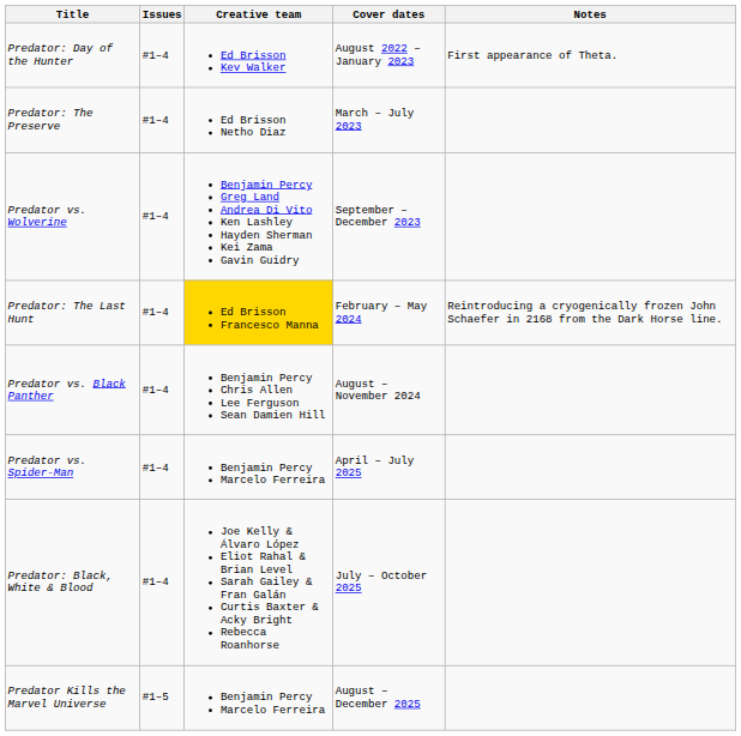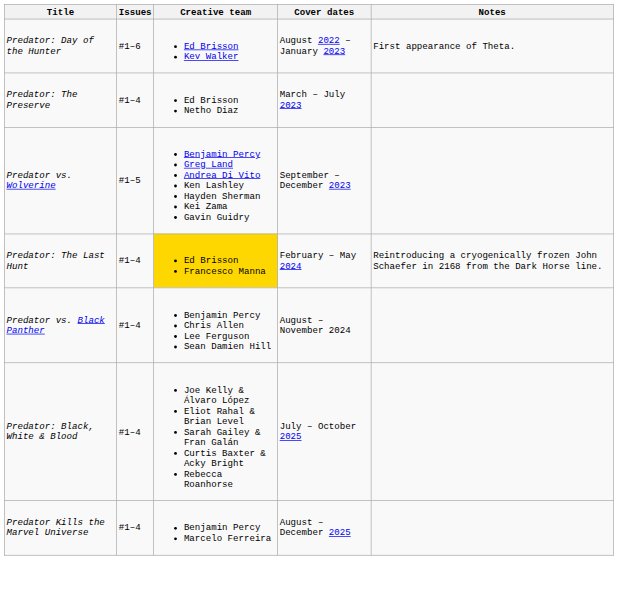Predator: Day of the Hunter | Issues: #1–4 -> #1–6
Predator vs. Wolverine | Issues: #1–4 -> #1–5
- row: Predator vs. Spider-Man | #1–4 | Benjamin Percy Marcelo Ferreira | April – July 2025
Predator Kills the Marvel Universe | Issues: #1–5 -> #1–4
